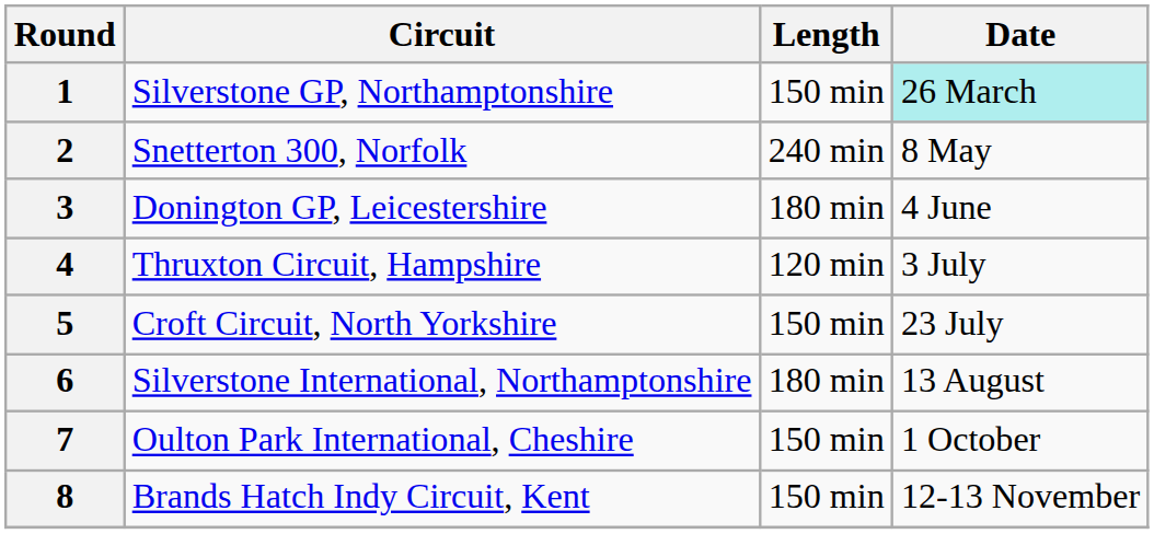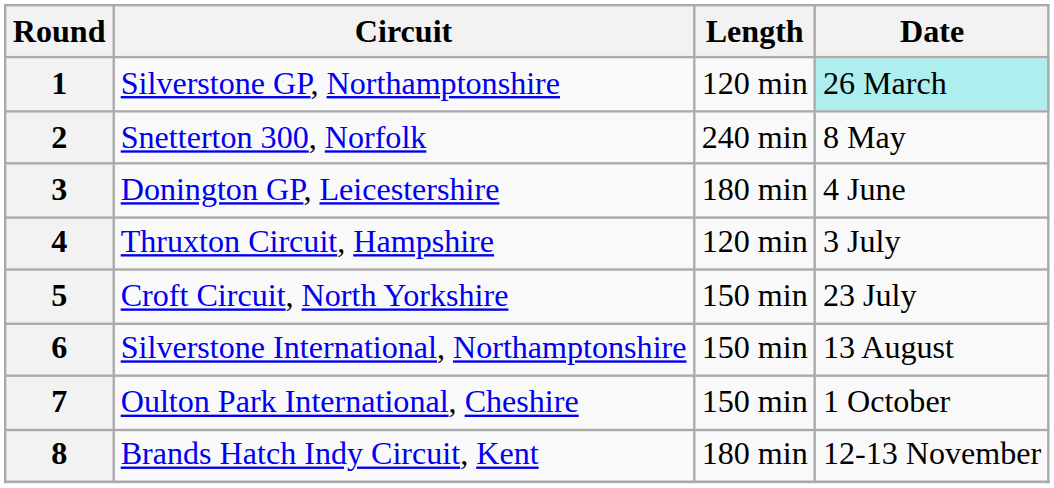1 | Length: 150 min -> 120 min
6 | Length: 180 min -> 150 min
8 | Length: 150 min -> 180 min
